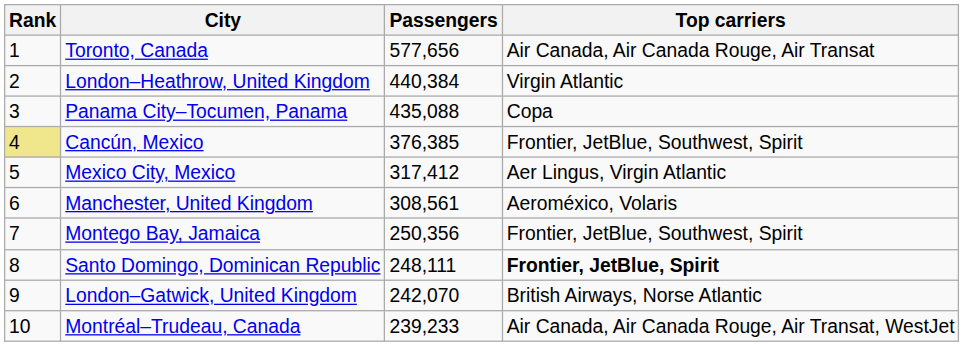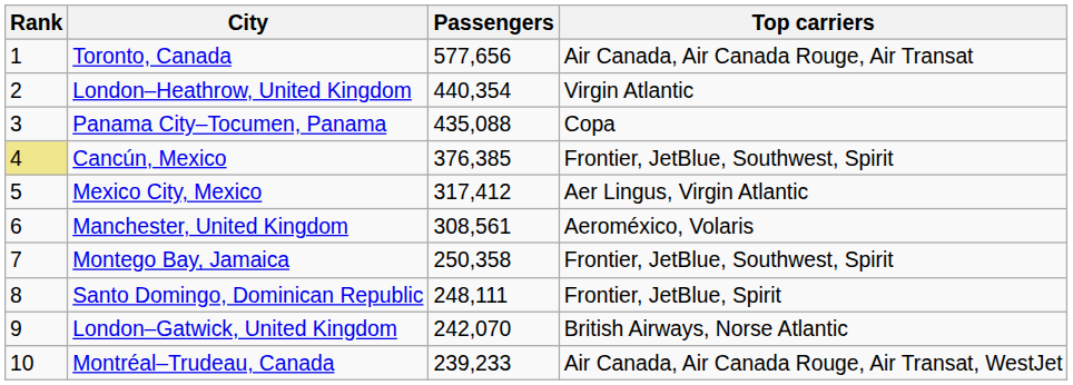London–Heathrow, United Kingdom | Passengers: 440,384 -> 440,354
Montego Bay, Jamaica | Passengers: 250,356 -> 250,358
Santo Domingo, Dominican Republic | Top carriers: bold -> normal
